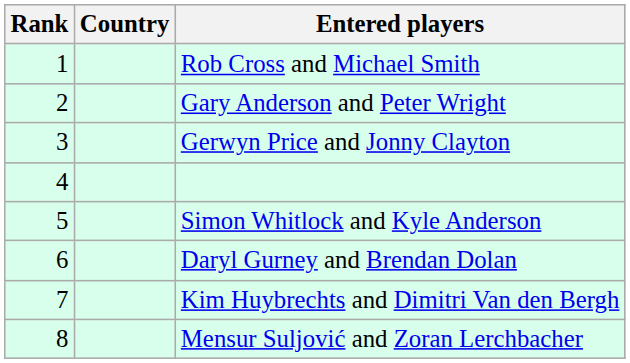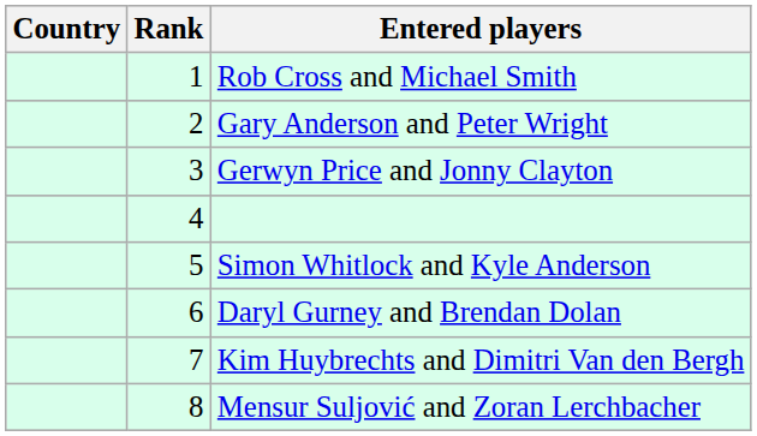columns swapped: Rank <-> Country
